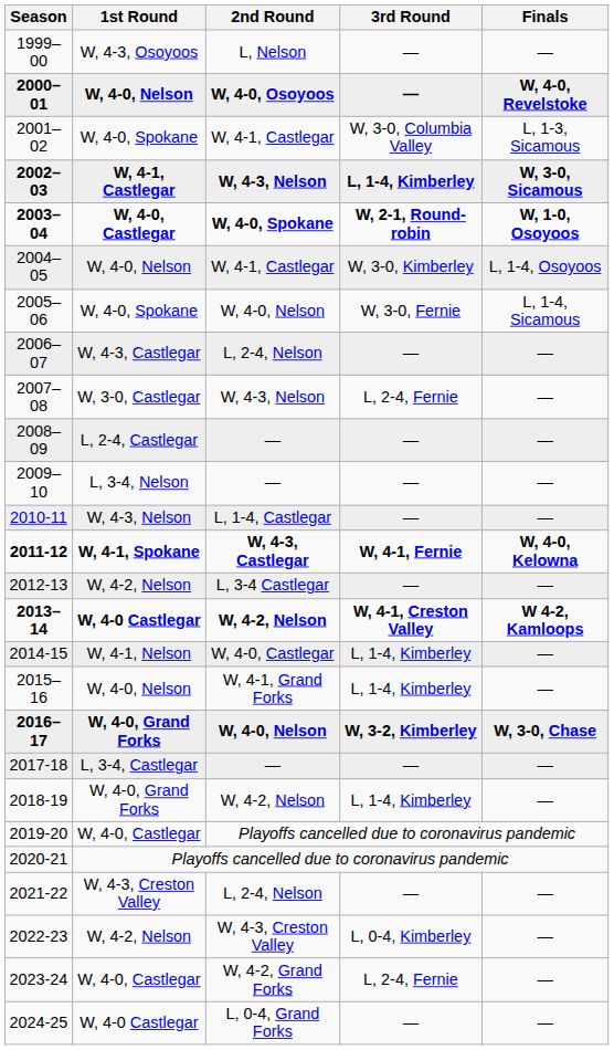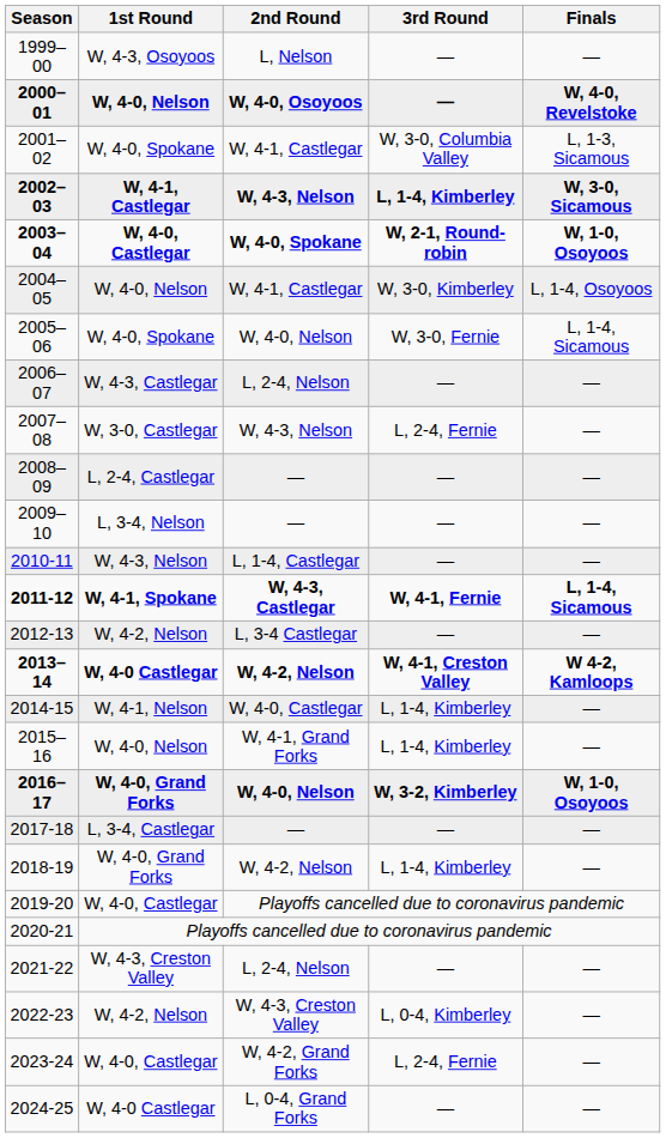2011-12 | Finals: W, 4-0, Kelowna -> L, 1-4, Sicamous
2016–17 | Finals: W, 3-0, Chase -> W, 1-0, Osoyoos
